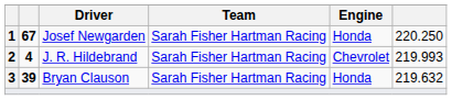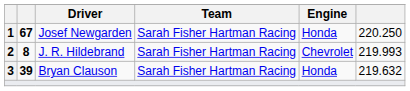J. R. Hildebrand | column 2: 4 -> 8
